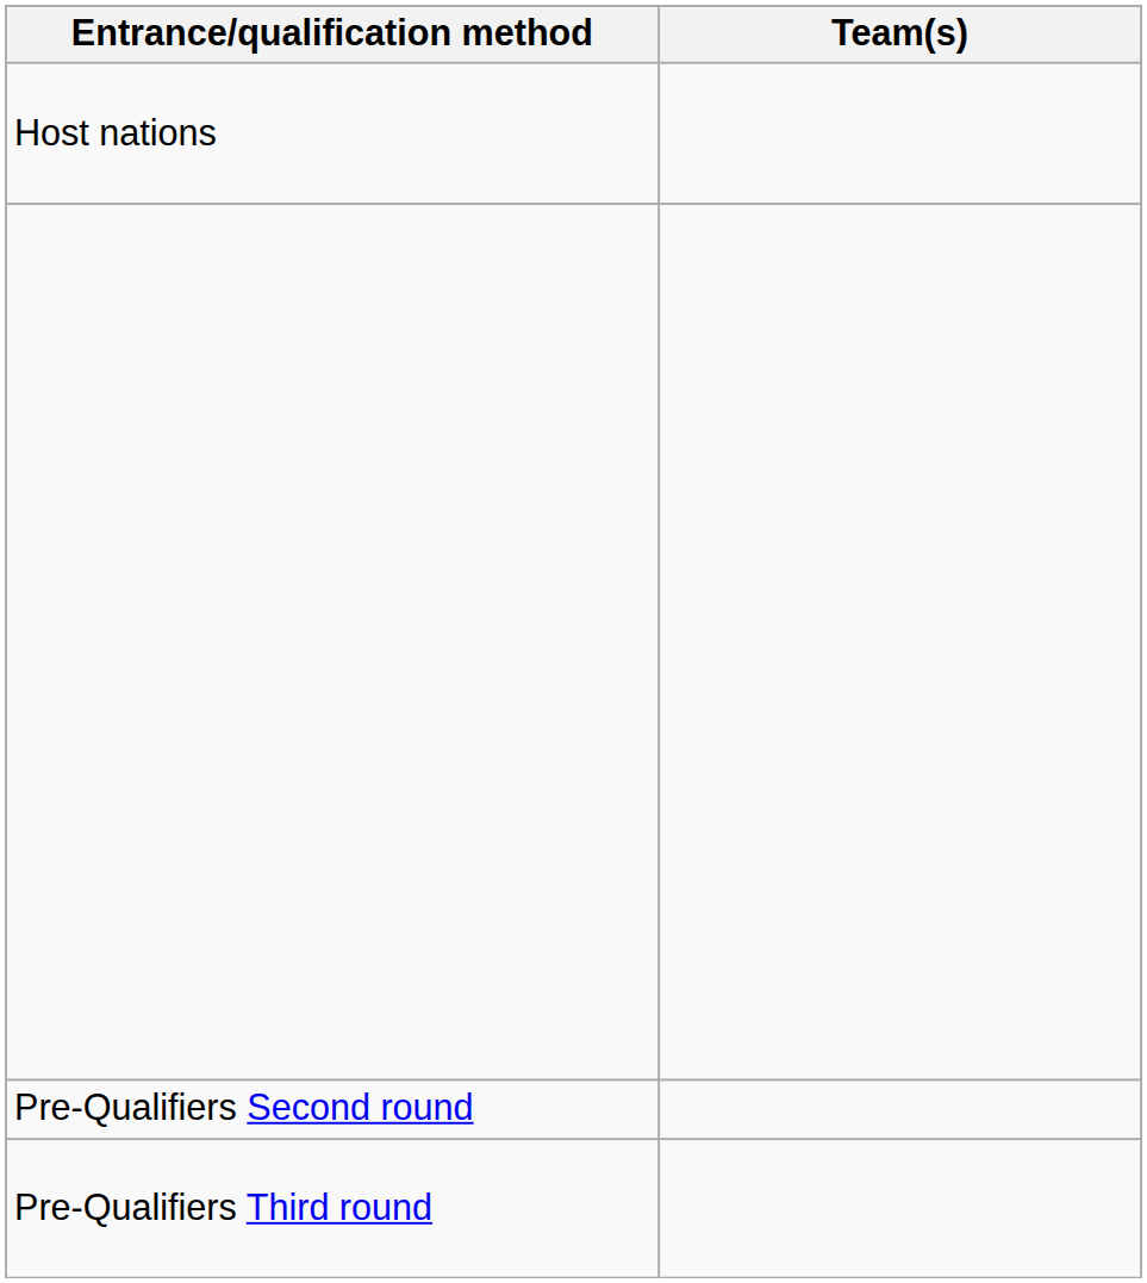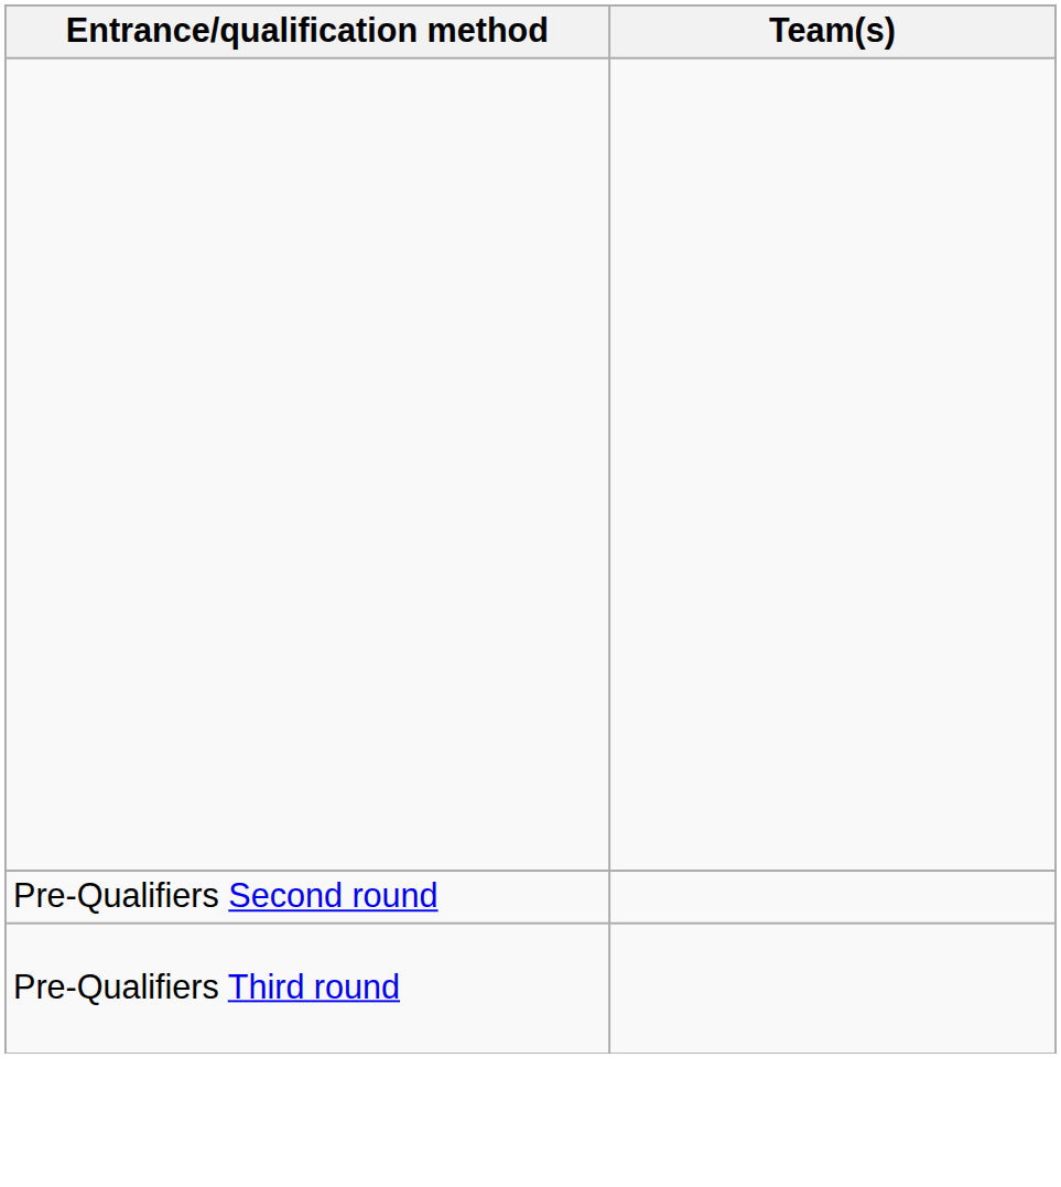- row: Host nations
